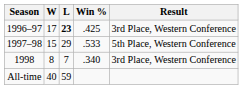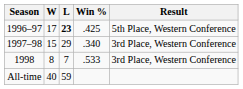1996–97 | Result: 3rd Place, Western Conference -> 5th Place, Western Conference
1997–98 | Win %: .533 -> .340
1997–98 | Result: 5th Place, Western Conference -> 3rd Place, Western Conference
1998 | Win %: .340 -> .533
